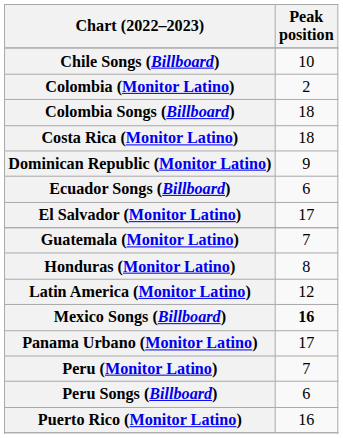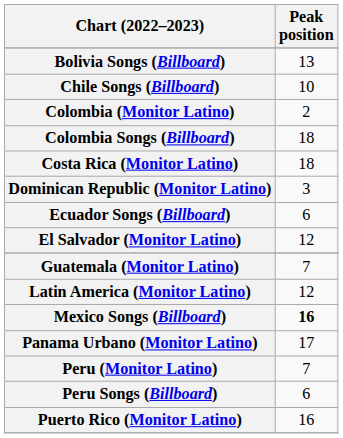+ row: Bolivia Songs (Billboard) | 13
Dominican Republic (Monitor Latino) | Peak position: 9 -> 3
El Salvador (Monitor Latino) | Peak position: 17 -> 12
- row: Honduras (Monitor Latino) | 8
